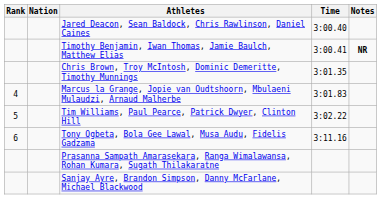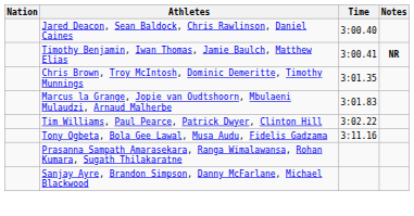- column: Rank | 4 | 5 | 6
